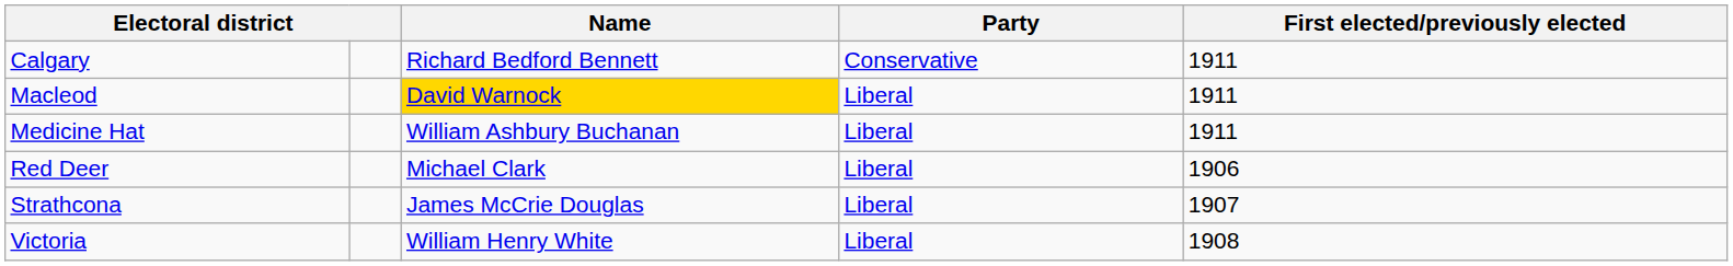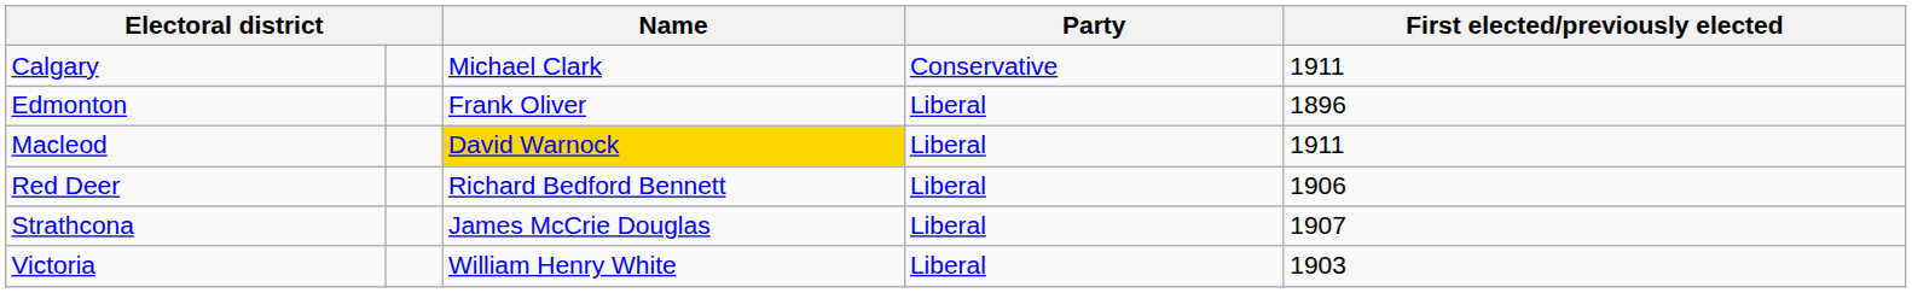Calgary | Name: Richard Bedford Bennett -> Michael Clark
+ row: Edmonton | Frank Oliver | Liberal | 1896
- row: Medicine Hat | William Ashbury Buchanan | Liberal | 1911
Red Deer | Name: Michael Clark -> Richard Bedford Bennett
Victoria | First elected/previously elected: 1908 -> 1903
